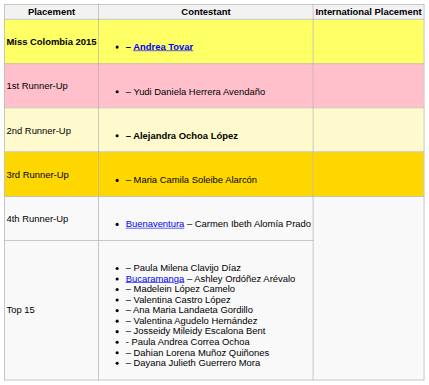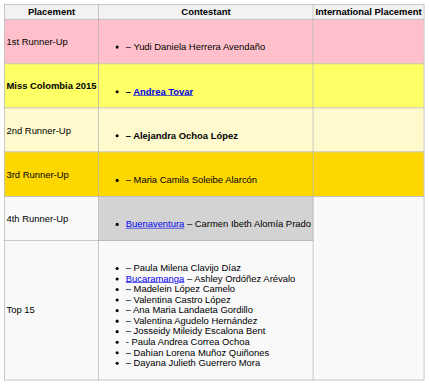rows swapped: Miss Colombia 2015 <-> 1st Runner-Up
4th Runner-Up | Contestant: no background -> lightgrey background
